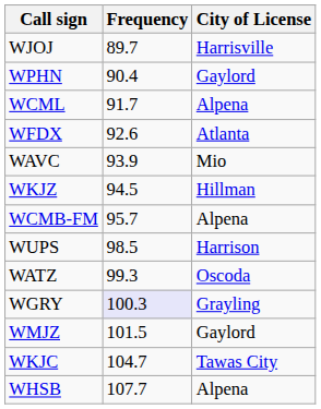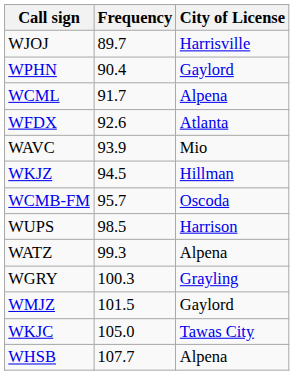WCMB-FM | City of License: Alpena -> Oscoda
WATZ | City of License: Oscoda -> Alpena
WGRY | Frequency: lavender background -> no background
WKJC | Frequency: 104.7 -> 105.0
